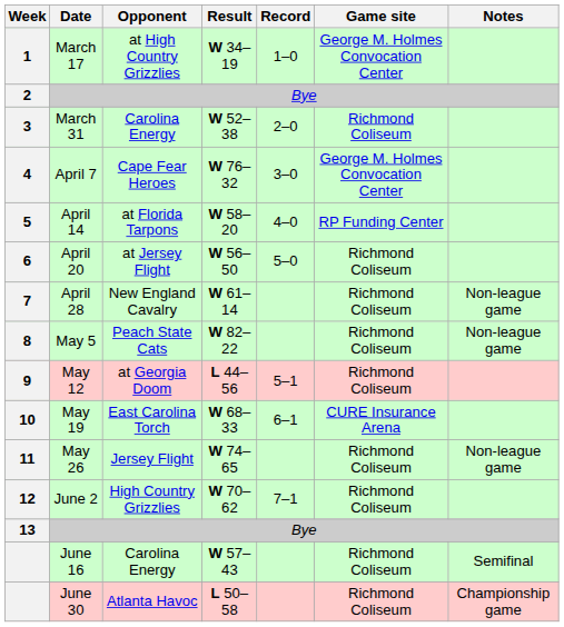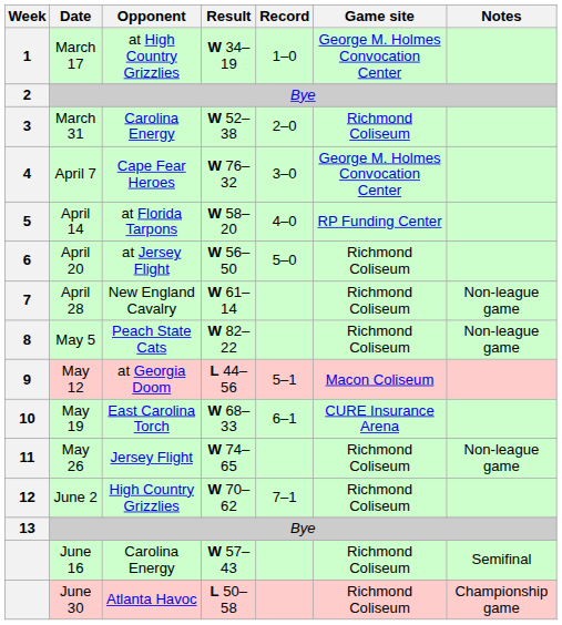May 12 | Game site: Richmond Coliseum -> Macon Coliseum
